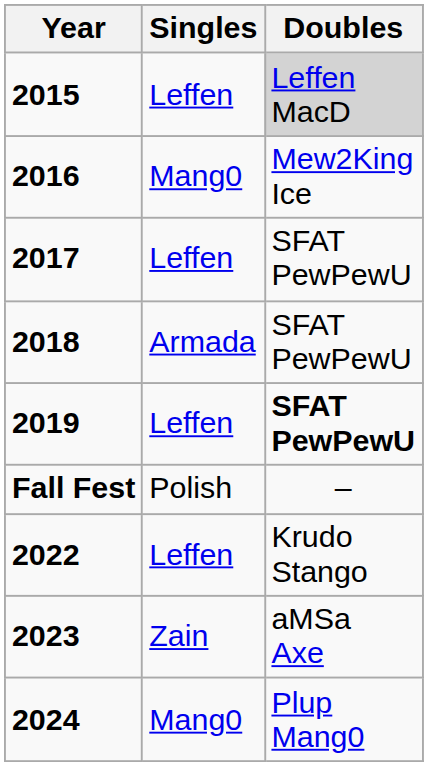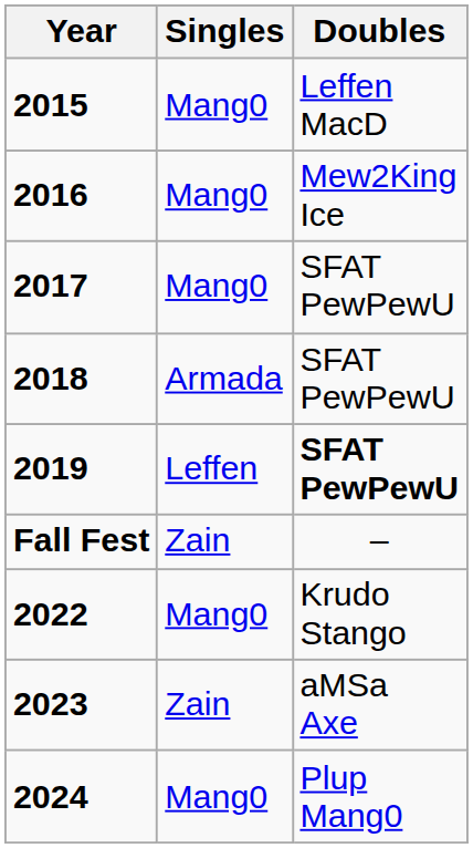2015 | Singles: Leffen -> Mang0
2015 | Doubles: lightgrey background -> no background
2017 | Singles: Leffen -> Mang0
Fall Fest | Singles: Polish -> Zain
2022 | Singles: Leffen -> Mang0
